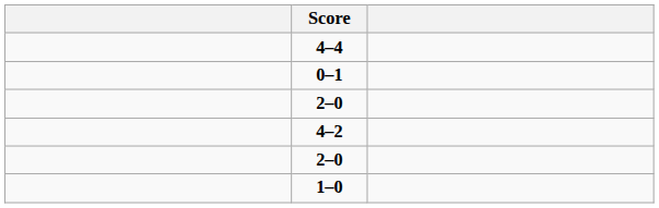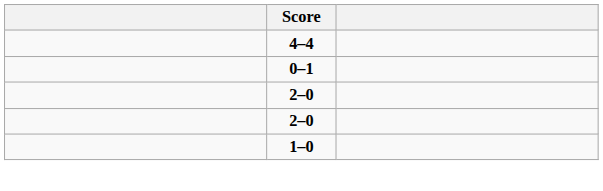- row: 4–2
